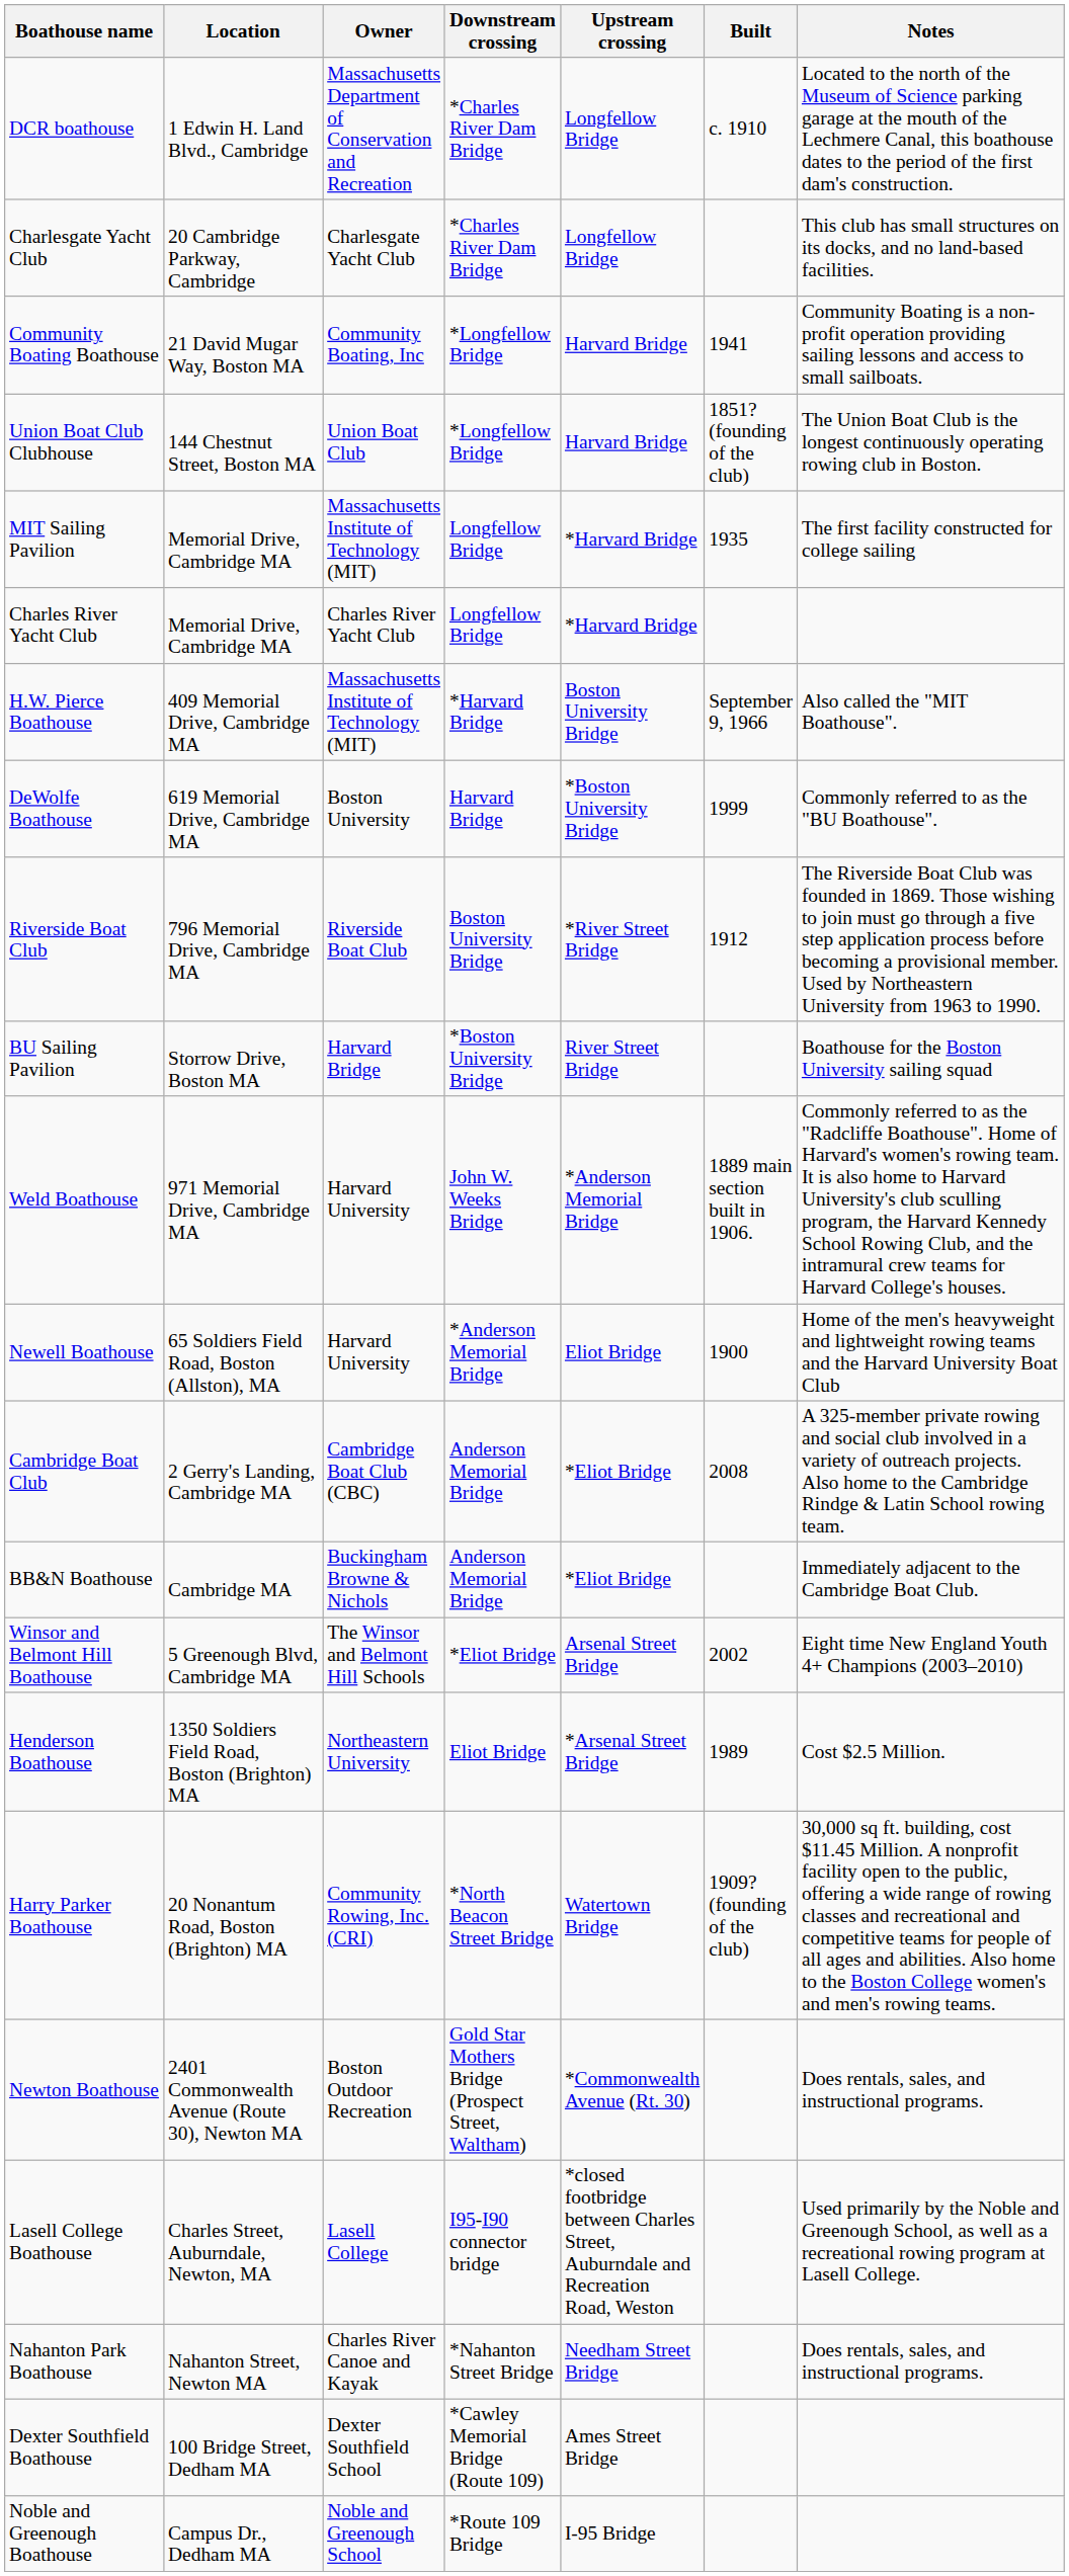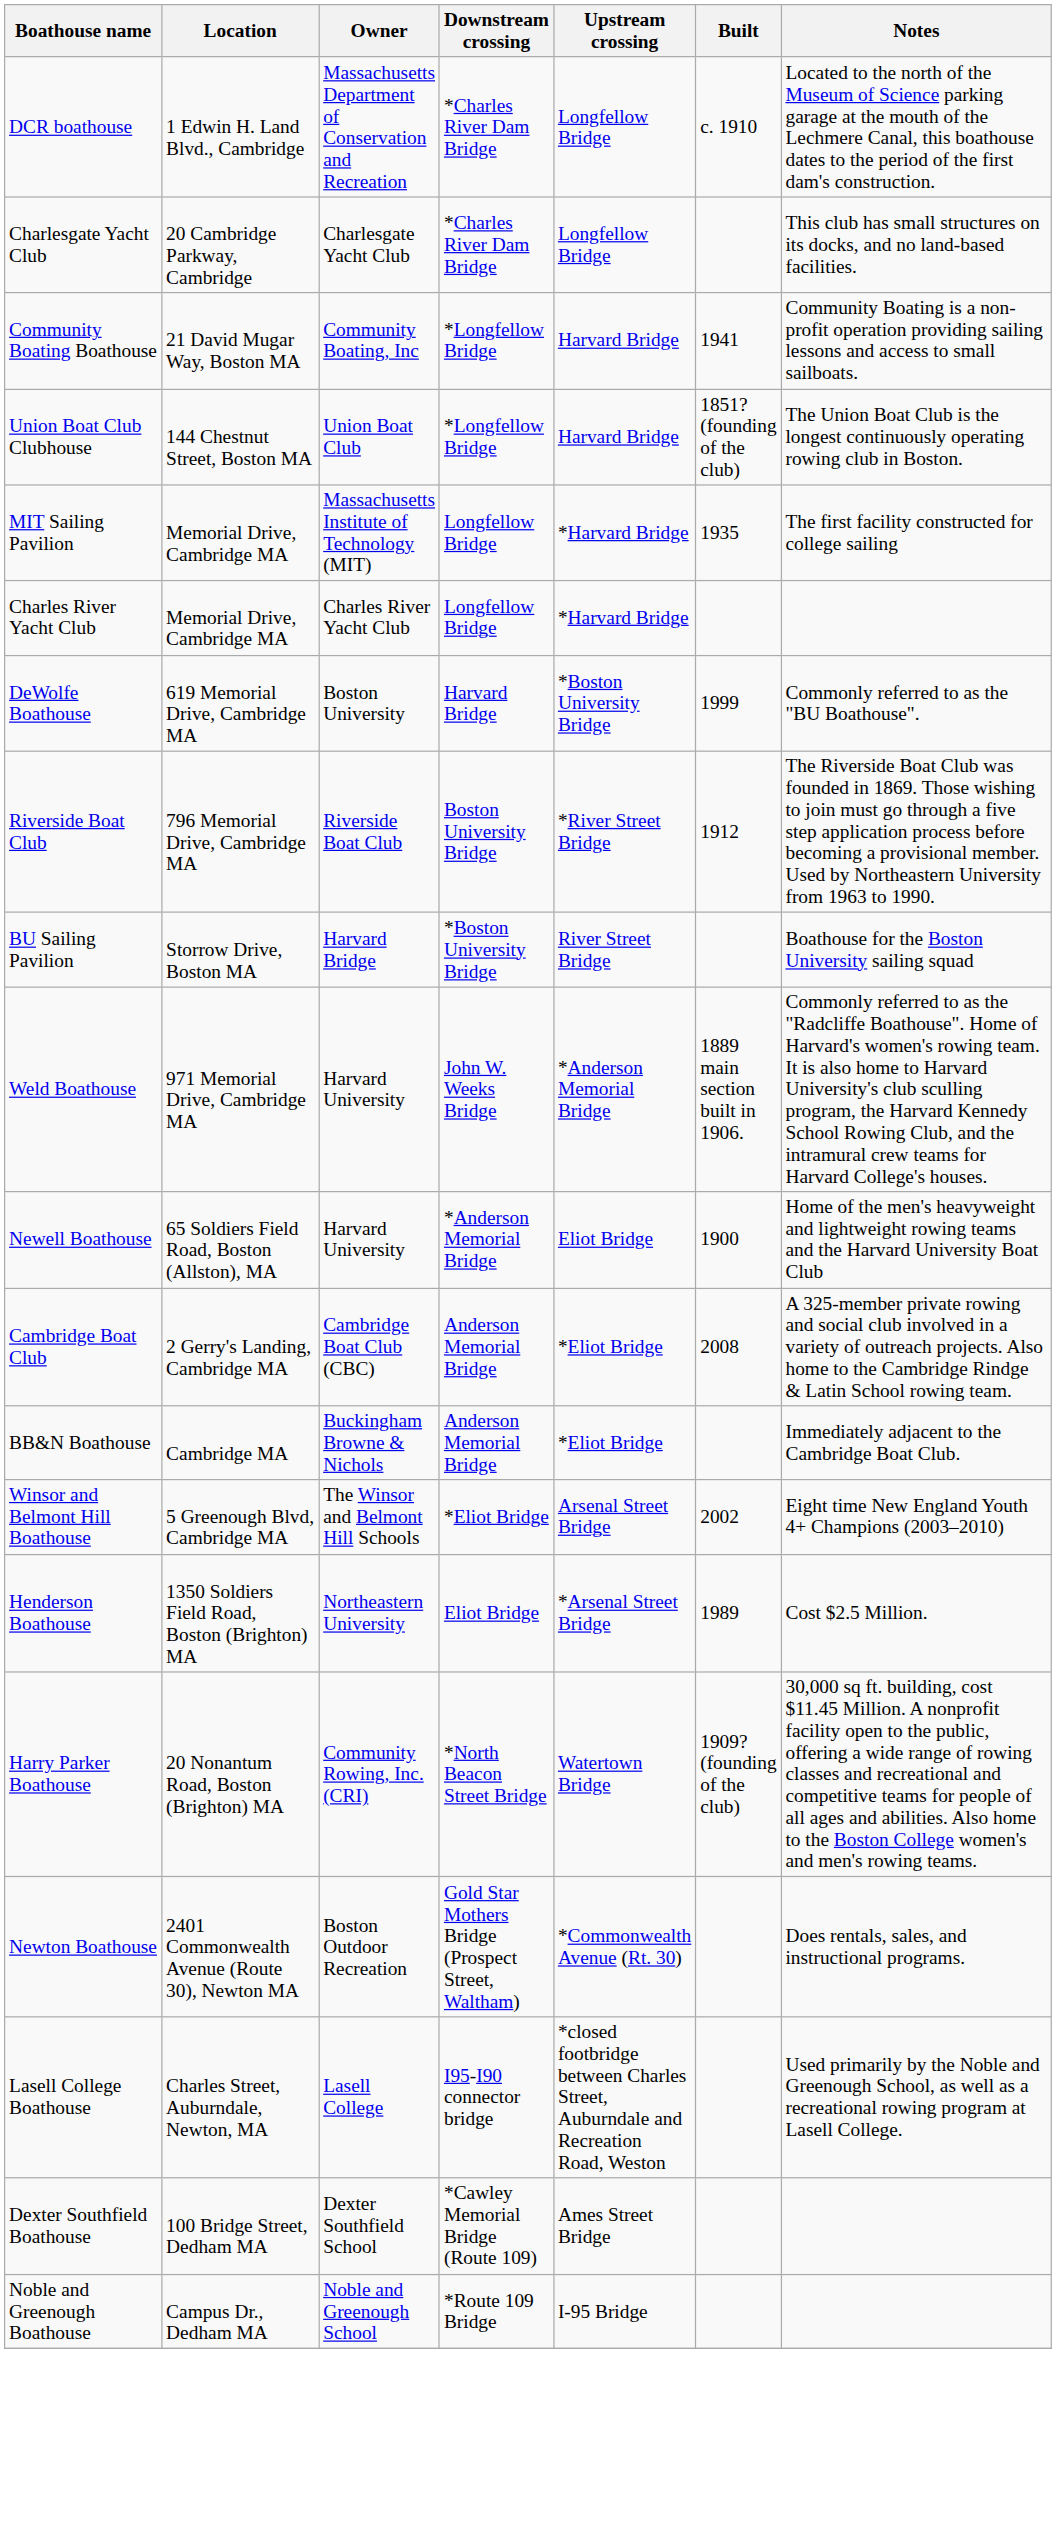- row: H.W. Pierce Boathouse | 409 Memorial Drive, Cambridge MA | Massachusetts Institute of Technology (MIT) | *Harvard Bridge | Boston University Bridge | September 9, 1966 | Also called the "MIT Boathouse".
- row: Nahanton Park Boathouse | Nahanton Street, Newton MA | Charles River Canoe and Kayak | *Nahanton Street Bridge | Needham Street Bridge | Does rentals, sales, and instructional programs.
